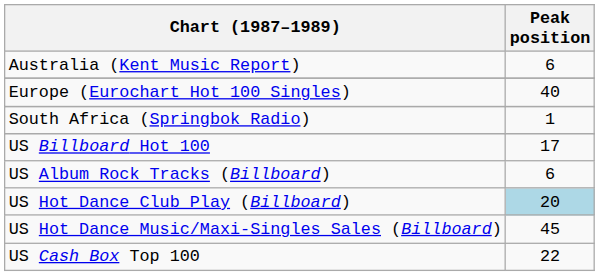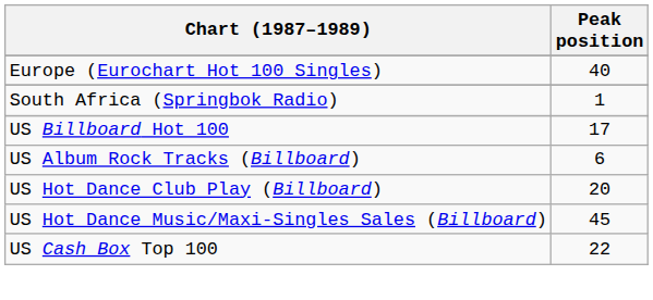- row: Australia (Kent Music Report) | 6
US Hot Dance Club Play (Billboard) | Peak position: lightblue background -> no background
